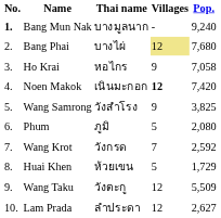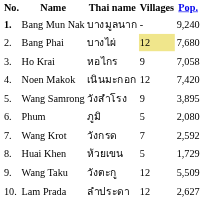Noen Makok | Villages: bold -> normal
Wang Samrong | Pop.: 3,825 -> 3,895
